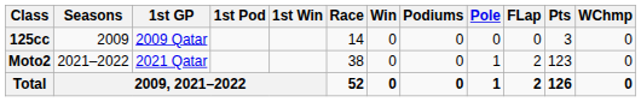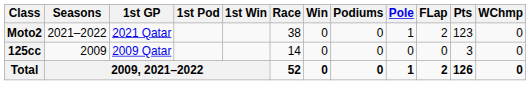rows swapped: 125cc <-> Moto2
